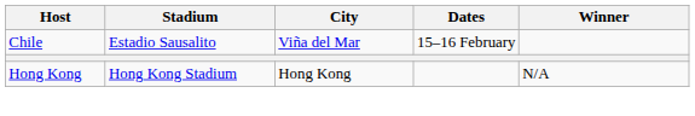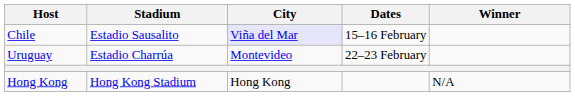Chile | City: no background -> lavender background
+ row: Uruguay | Estadio Charrúa | Montevideo | 22–23 February
